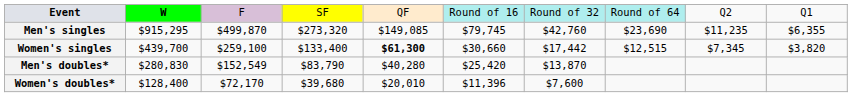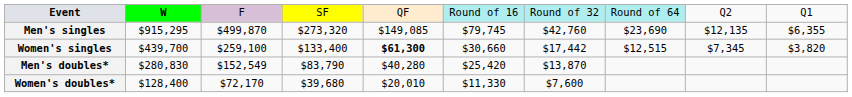Men's singles | column 9: $11,235 -> $12,135
Women's doubles* | column 6: $11,396 -> $11,330
